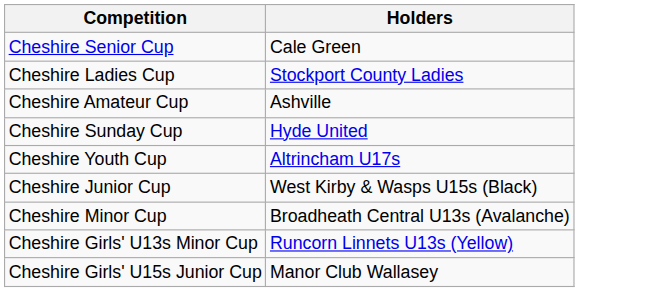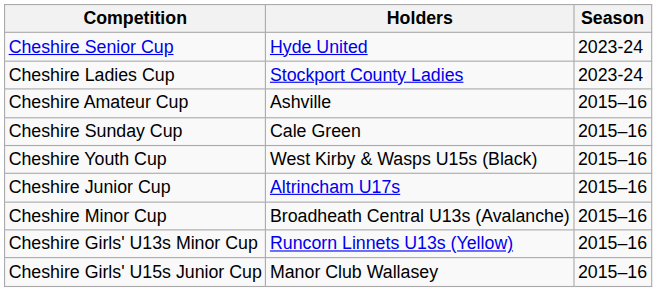+ column: Season | 2023-24 | 2023-24 | 2015–16 | 2015–16 | 2015–16 | 2015–16 | 2015–16 | 2015–16 | 2015–16
Cheshire Senior Cup | Holders: Cale Green -> Hyde United
Cheshire Sunday Cup | Holders: Hyde United -> Cale Green
Cheshire Youth Cup | Holders: Altrincham U17s -> West Kirby & Wasps U15s (Black)
Cheshire Junior Cup | Holders: West Kirby & Wasps U15s (Black) -> Altrincham U17s
